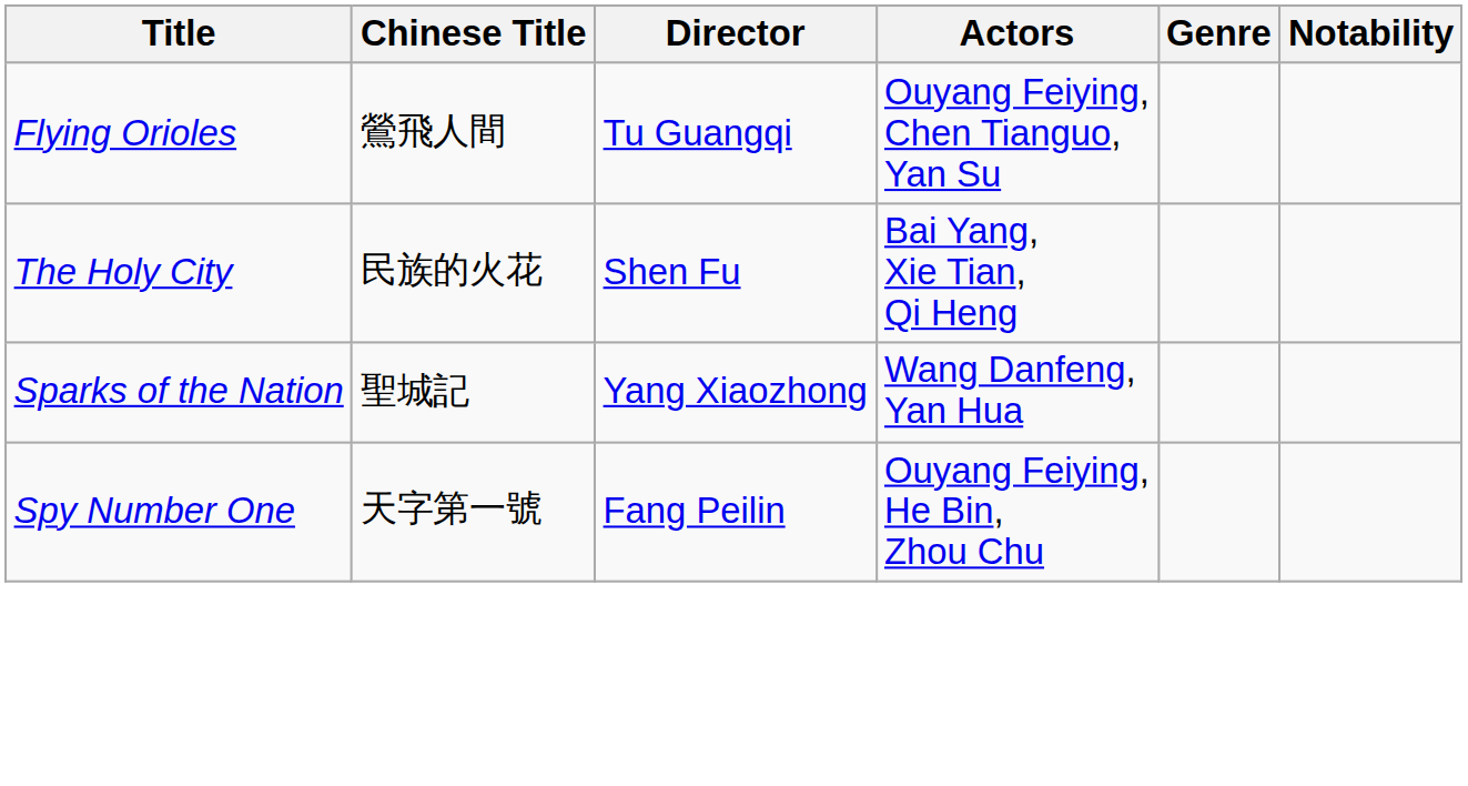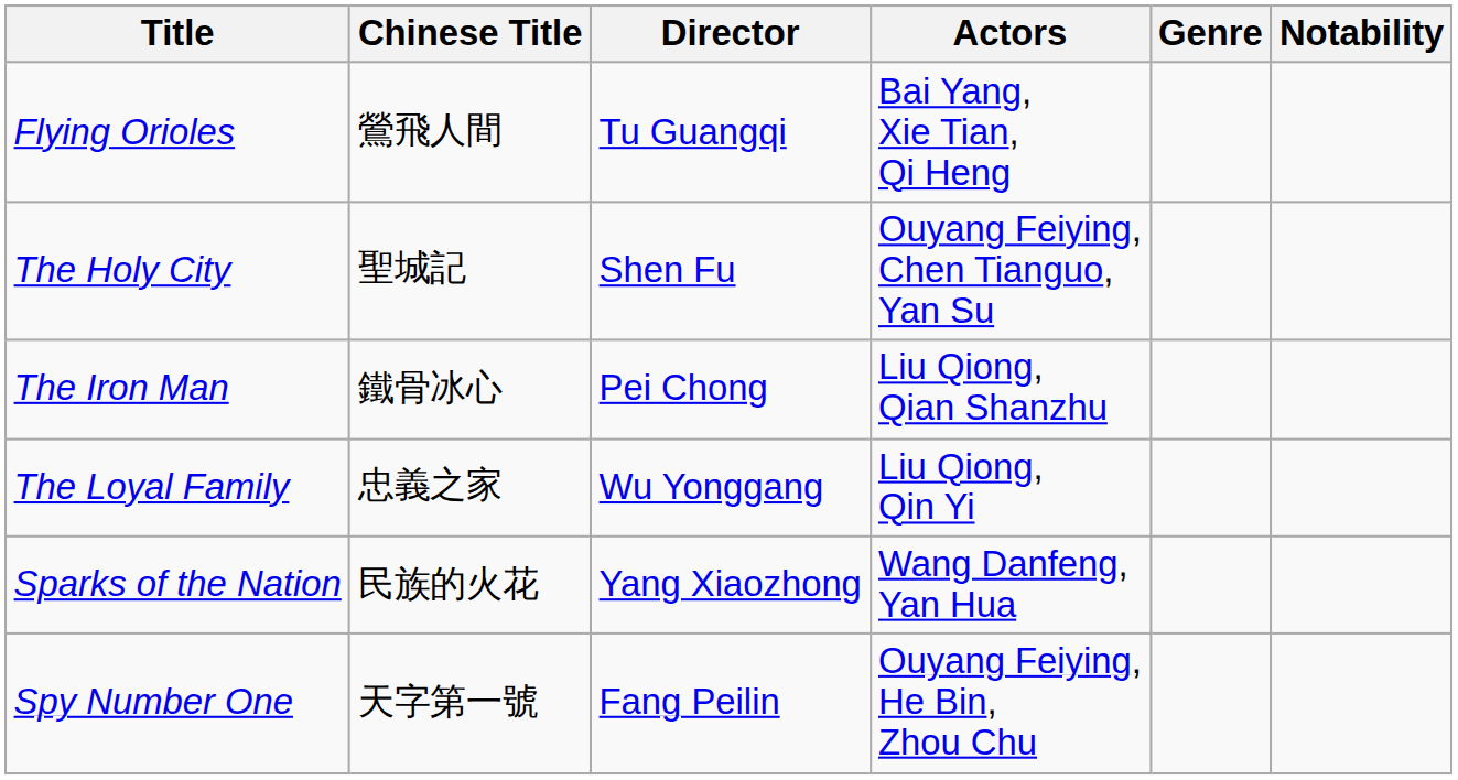Flying Orioles | Actors: Ouyang Feiying, Chen Tianguo, Yan Su -> Bai Yang, Xie Tian, Qi Heng
The Holy City | Chinese Title: 民族的火花 -> 聖城記
The Holy City | Actors: Bai Yang, Xie Tian, Qi Heng -> Ouyang Feiying, Chen Tianguo, Yan Su
+ row: The Iron Man | 鐵骨冰心 | Pei Chong | Liu Qiong, Qian Shanzhu
+ row: The Loyal Family | 忠義之家 | Wu Yonggang | Liu Qiong, Qin Yi
Sparks of the Nation | Chinese Title: 聖城記 -> 民族的火花
